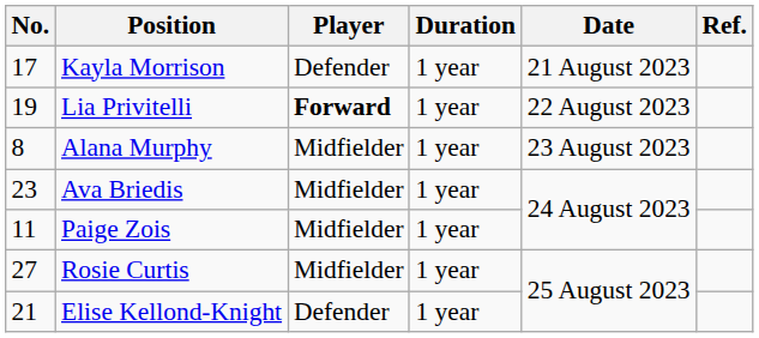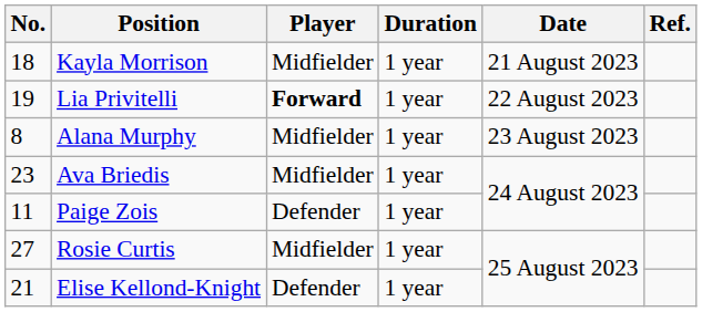Kayla Morrison | No.: 17 -> 18
Kayla Morrison | Player: Defender -> Midfielder
Paige Zois | Player: Midfielder -> Defender
